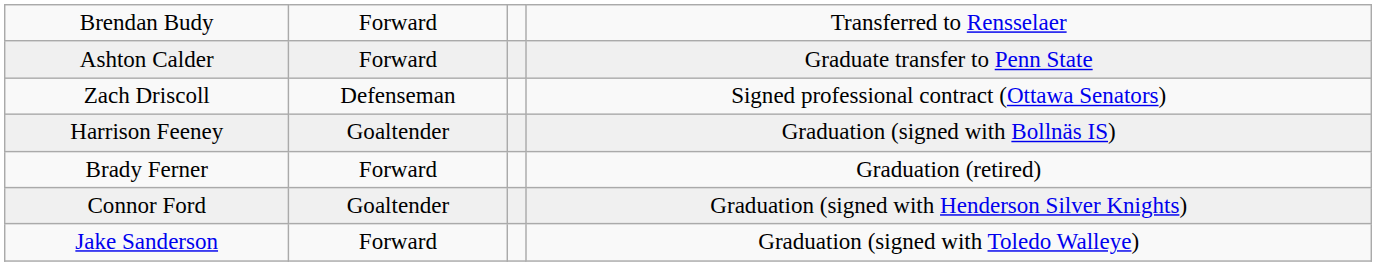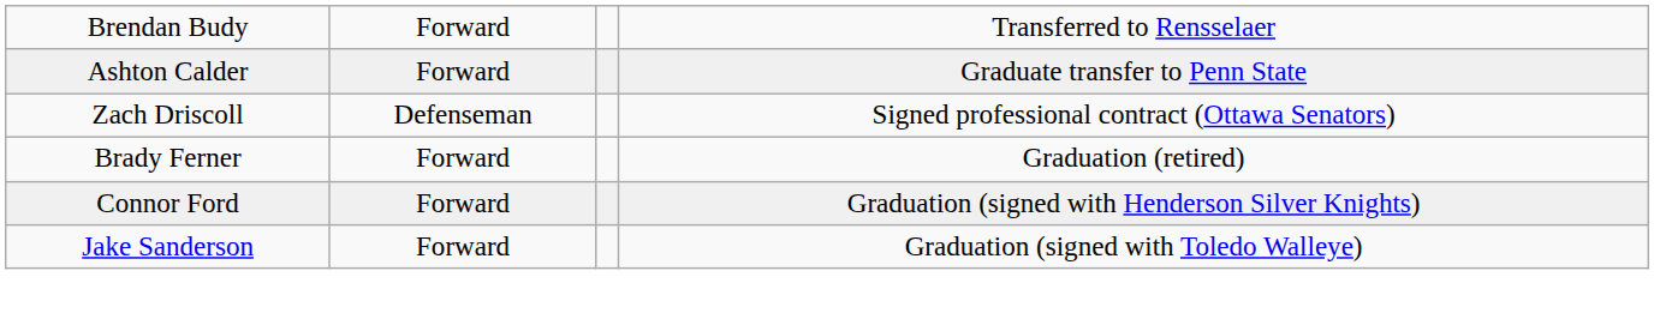- row: Harrison Feeney | Goaltender | Graduation (signed with Bollnäs IS)
Connor Ford | column 2: Goaltender -> Forward
